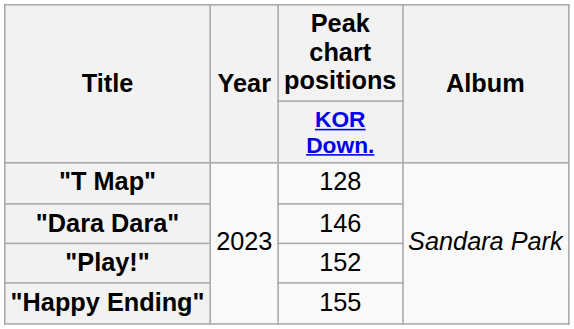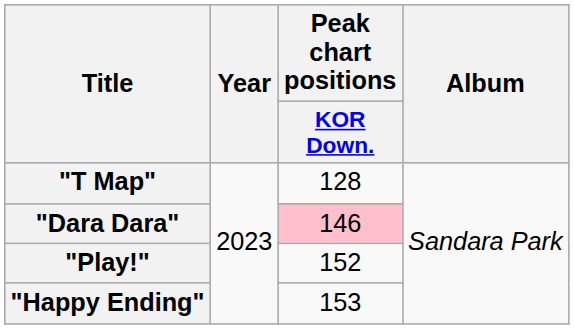"Dara Dara" | Peak chart positions / KOR Down.: no background -> pink background
"Happy Ending" | Peak chart positions / KOR Down.: 155 -> 153
